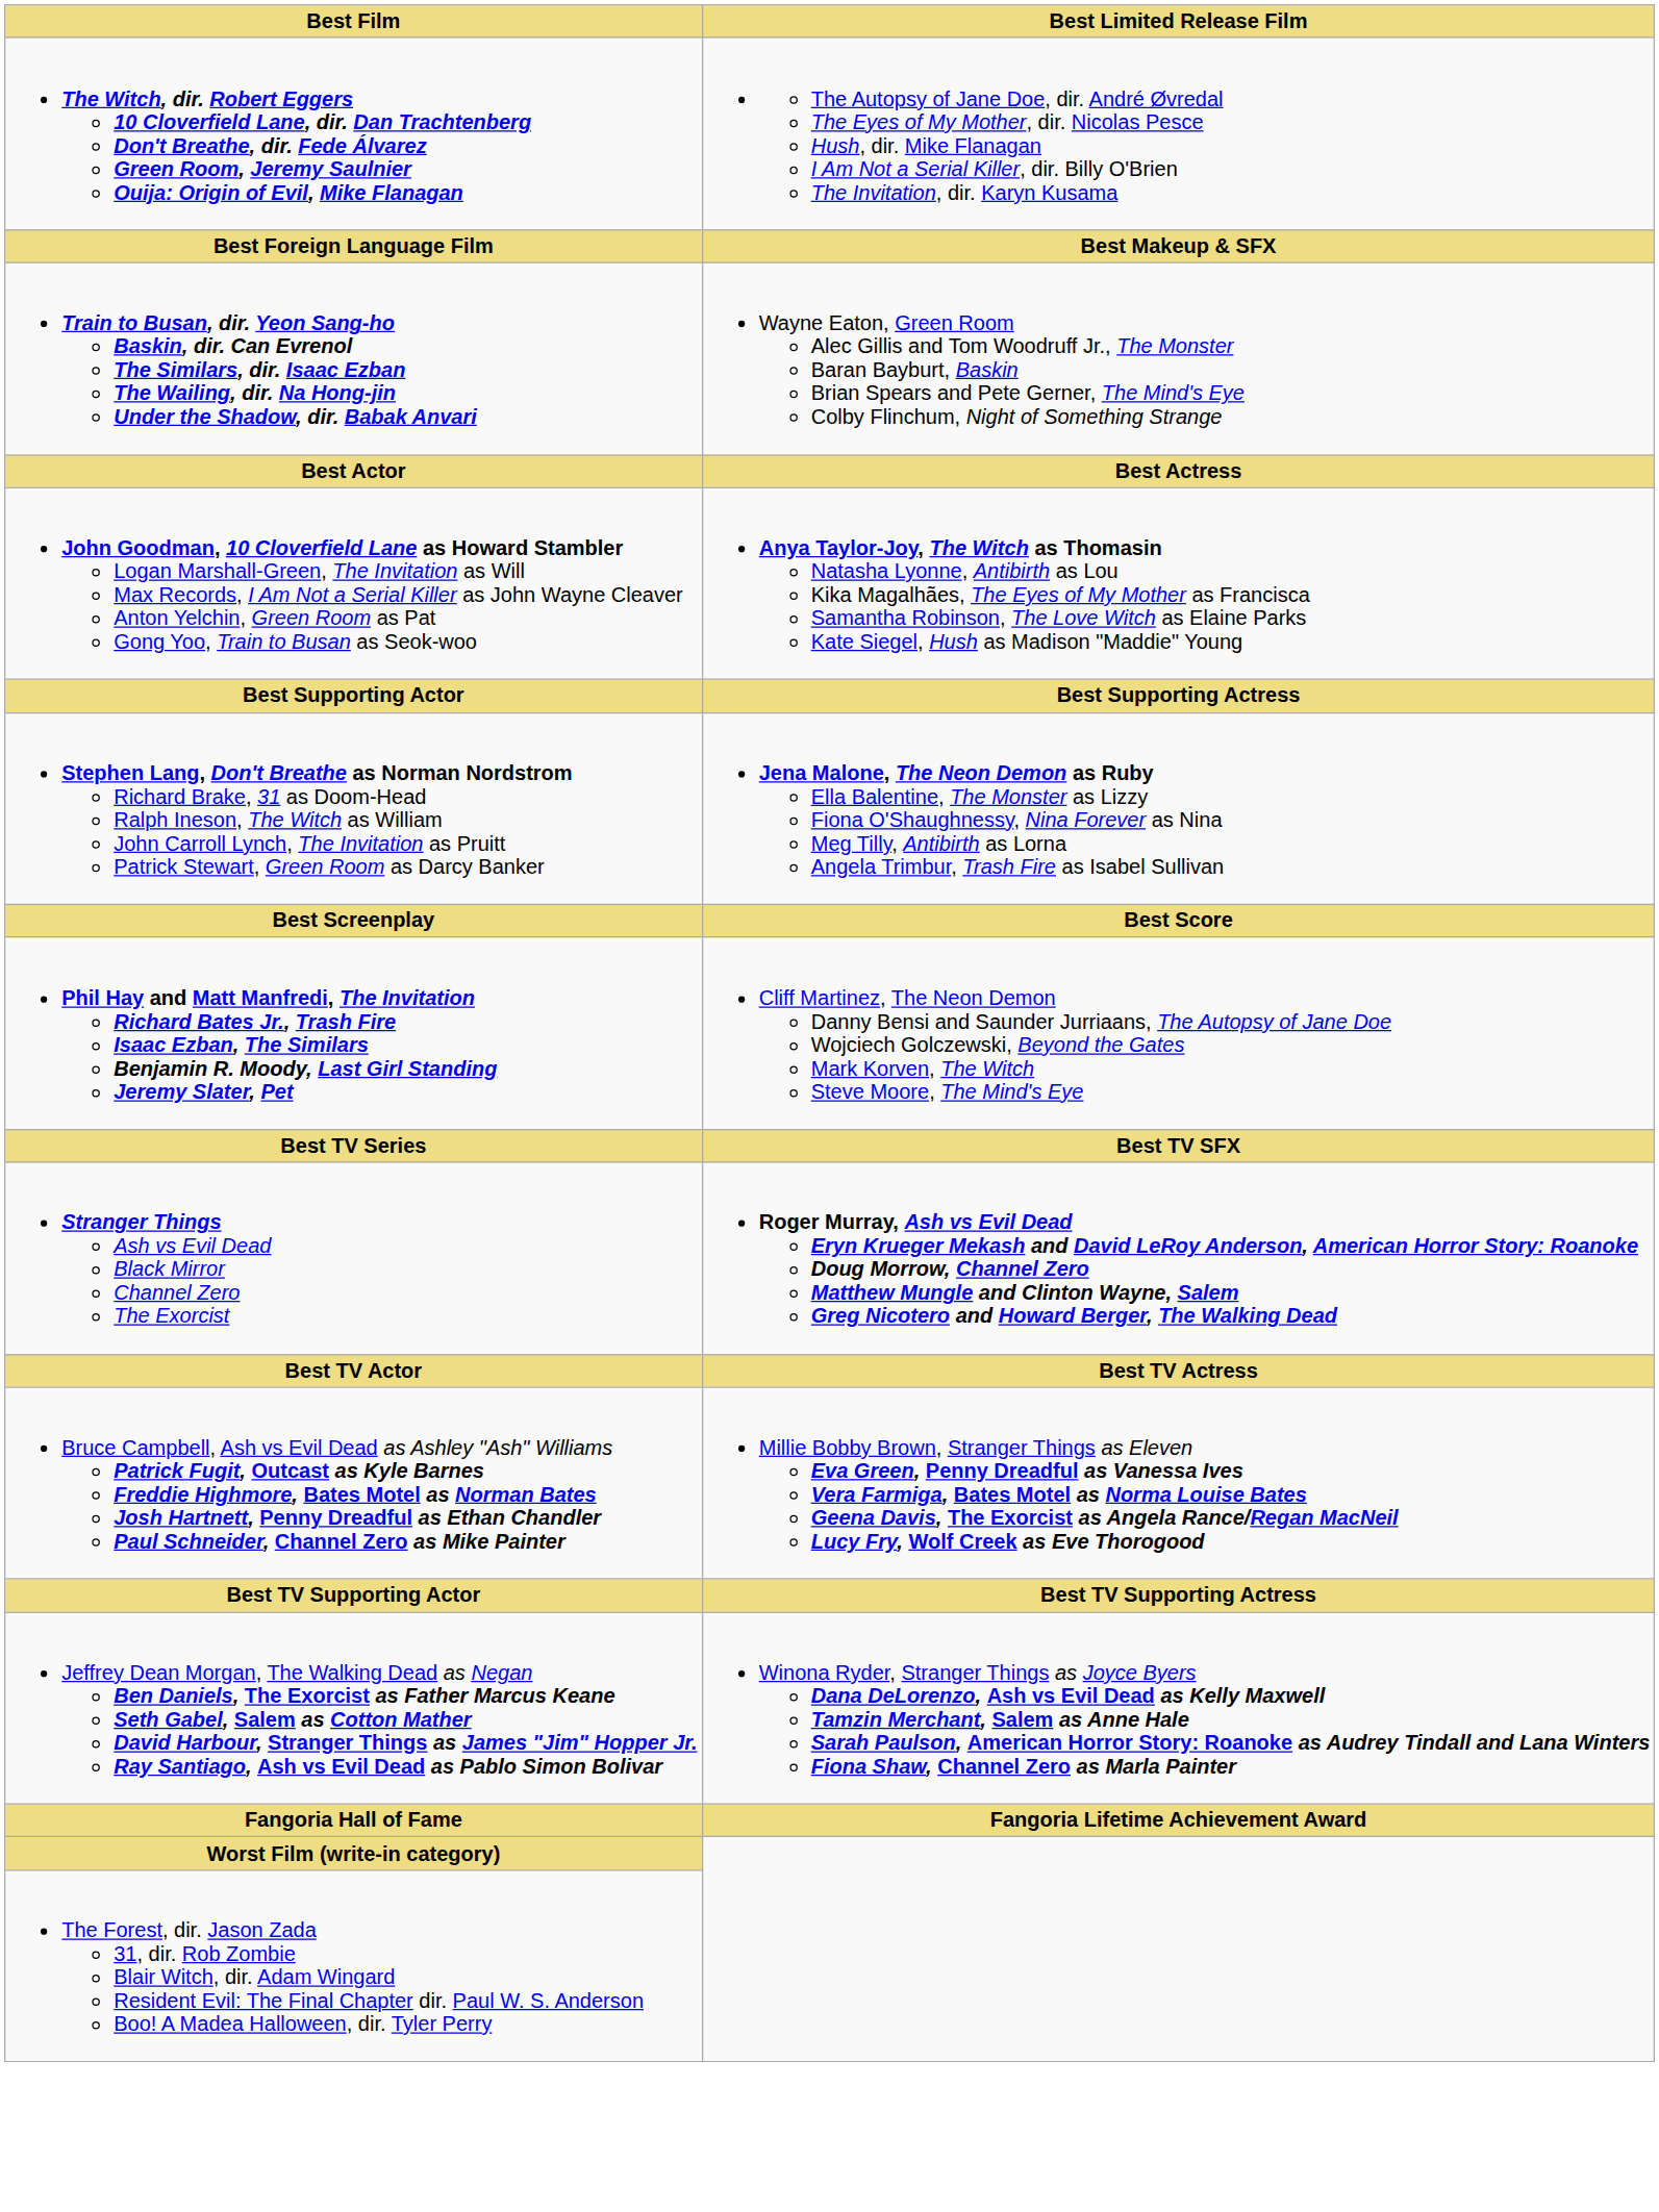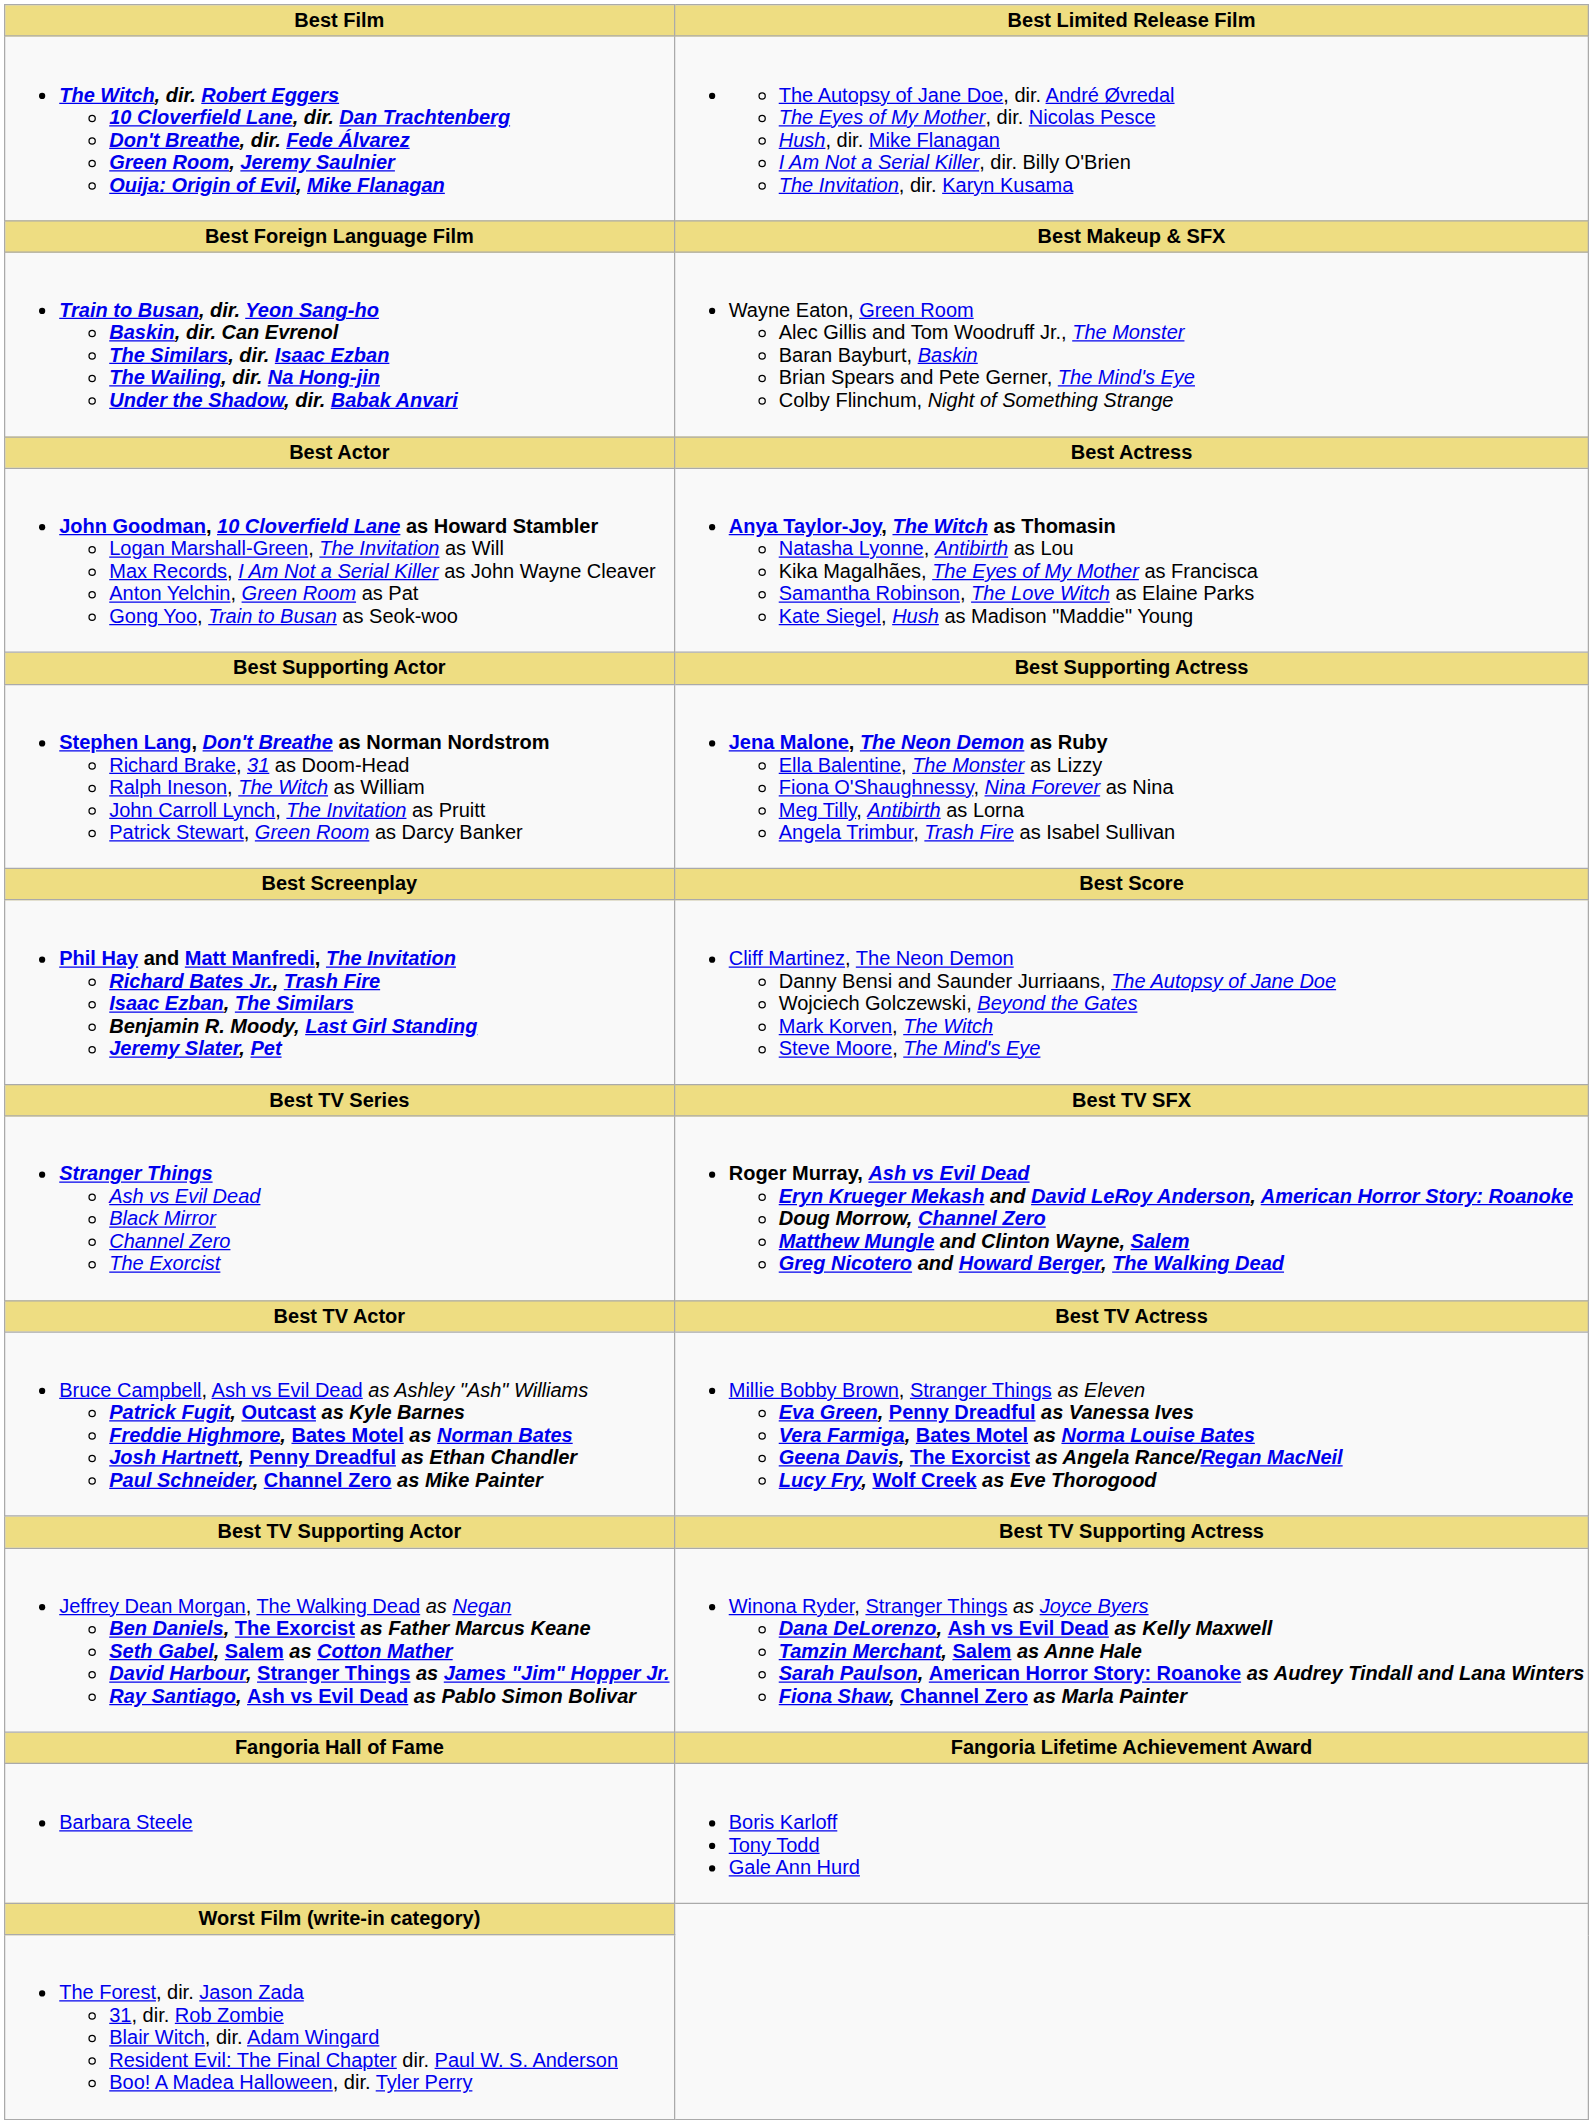+ row: Barbara Steele | Boris Karloff Tony Todd Gale Ann Hurd
